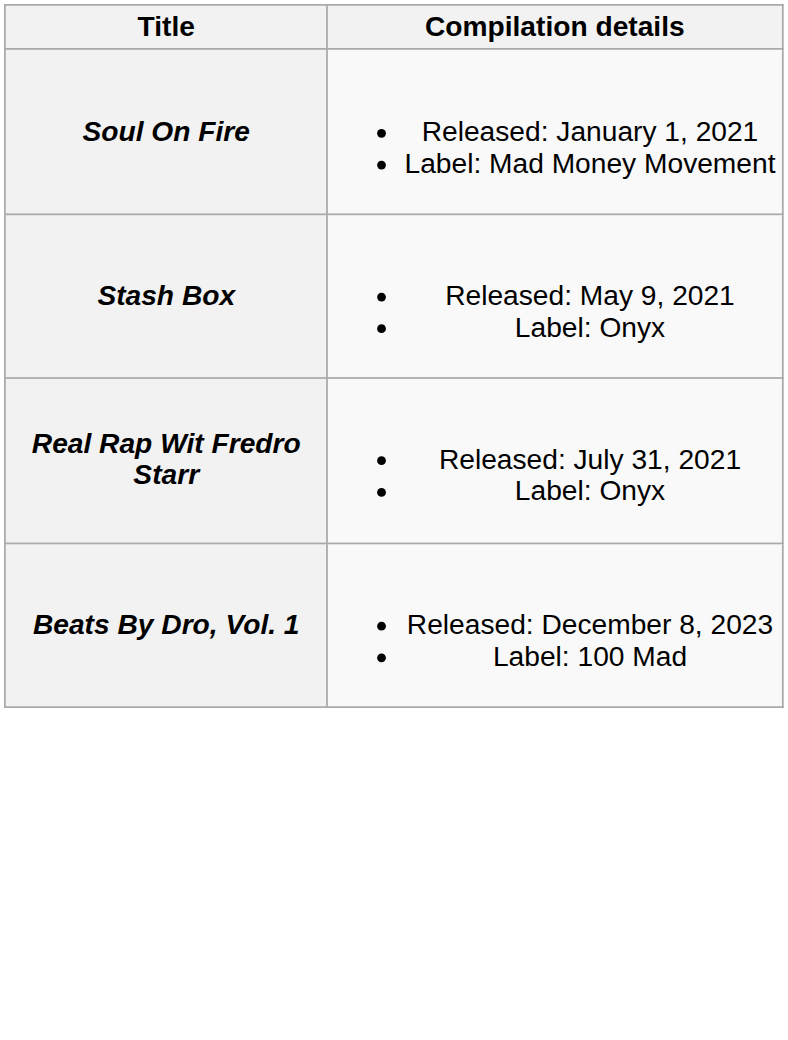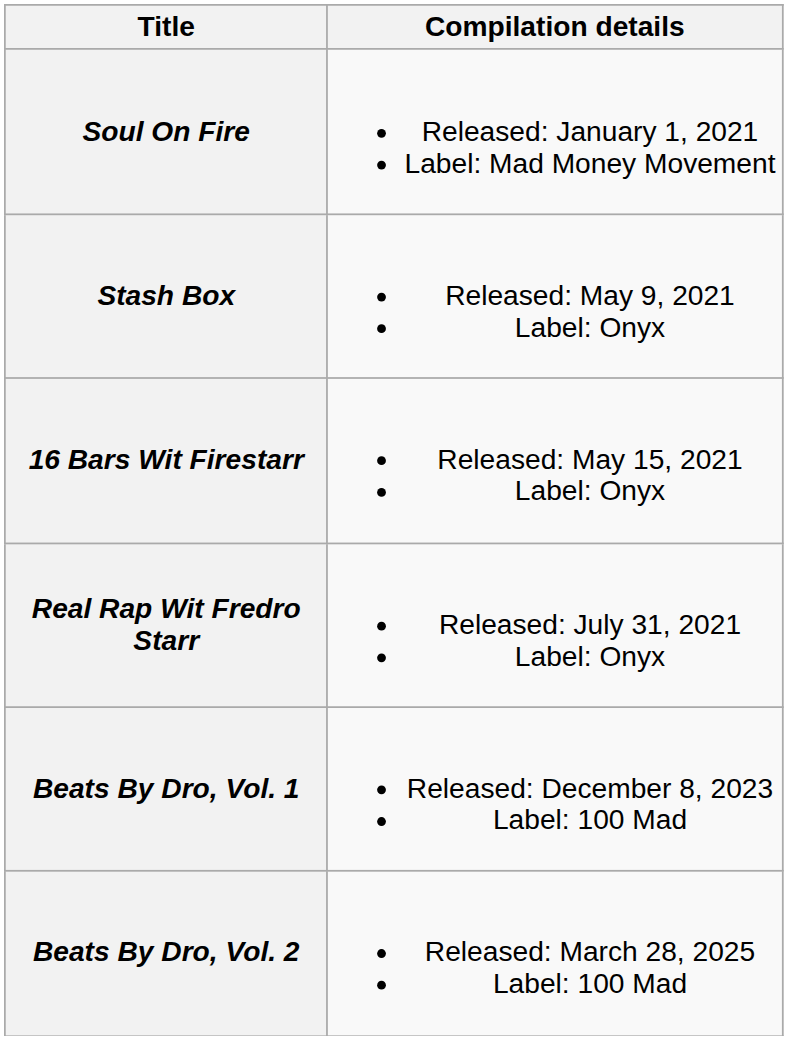+ row: 16 Bars Wit Firestarr | Released: May 15, 2021 Label: Onyx
+ row: Beats By Dro, Vol. 2 | Released: March 28, 2025 Label: 100 Mad
